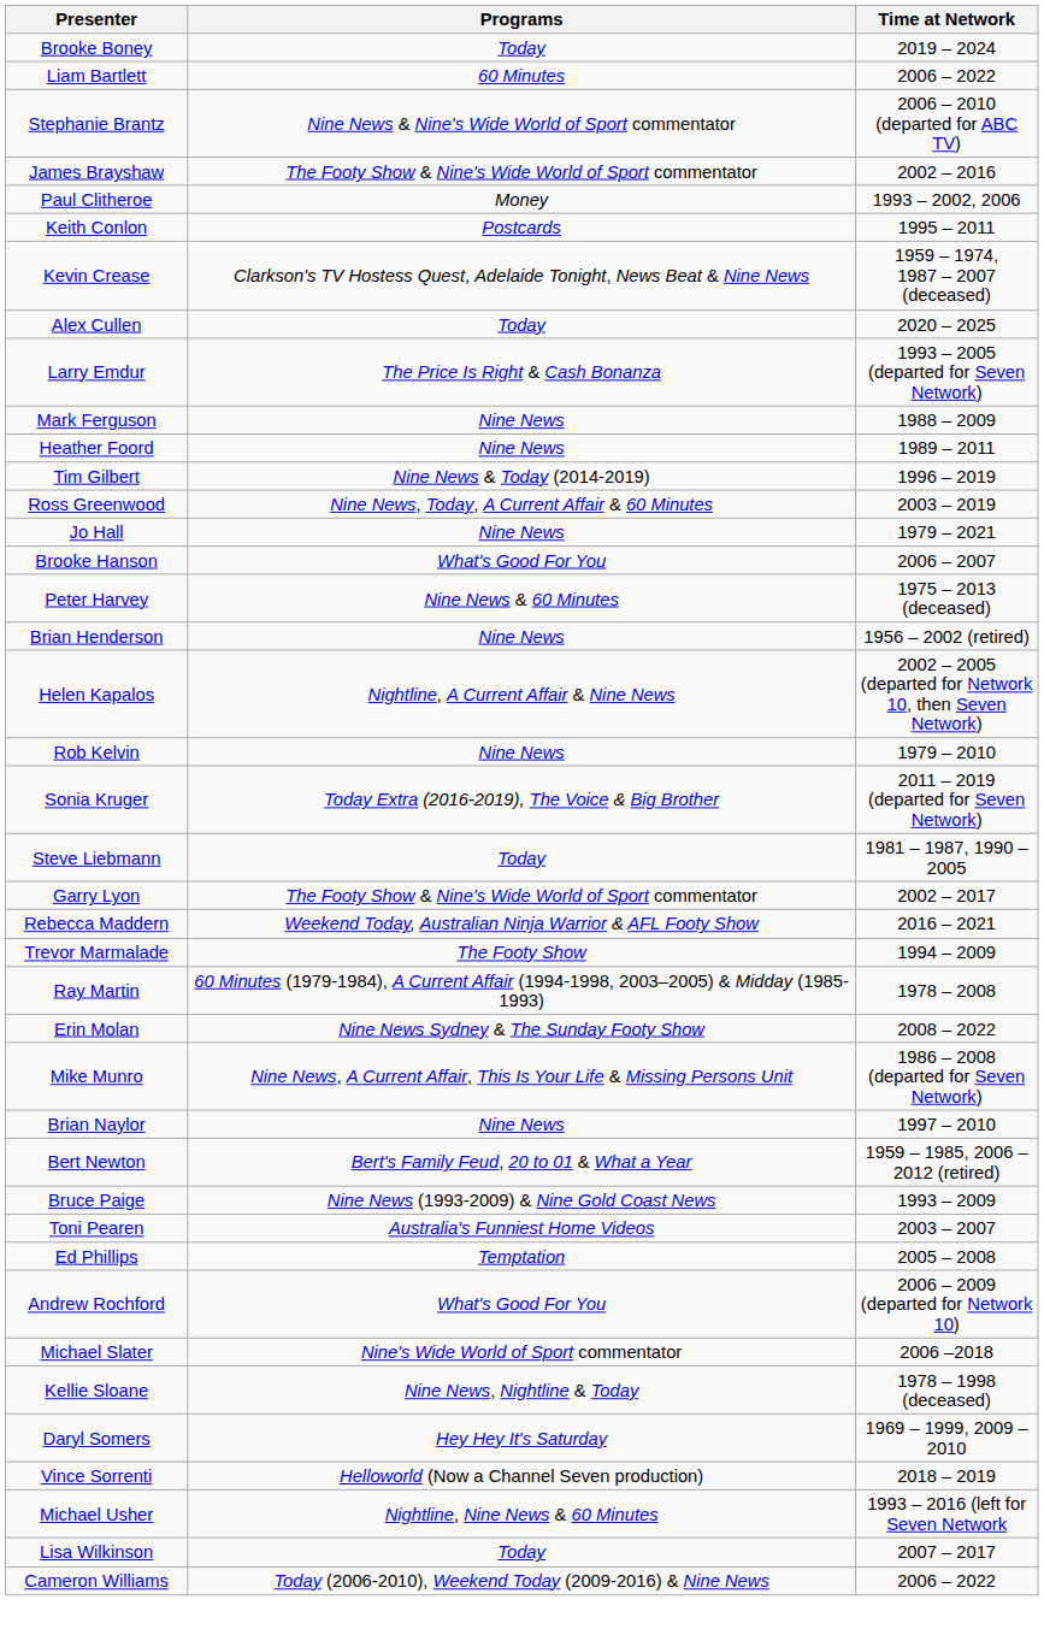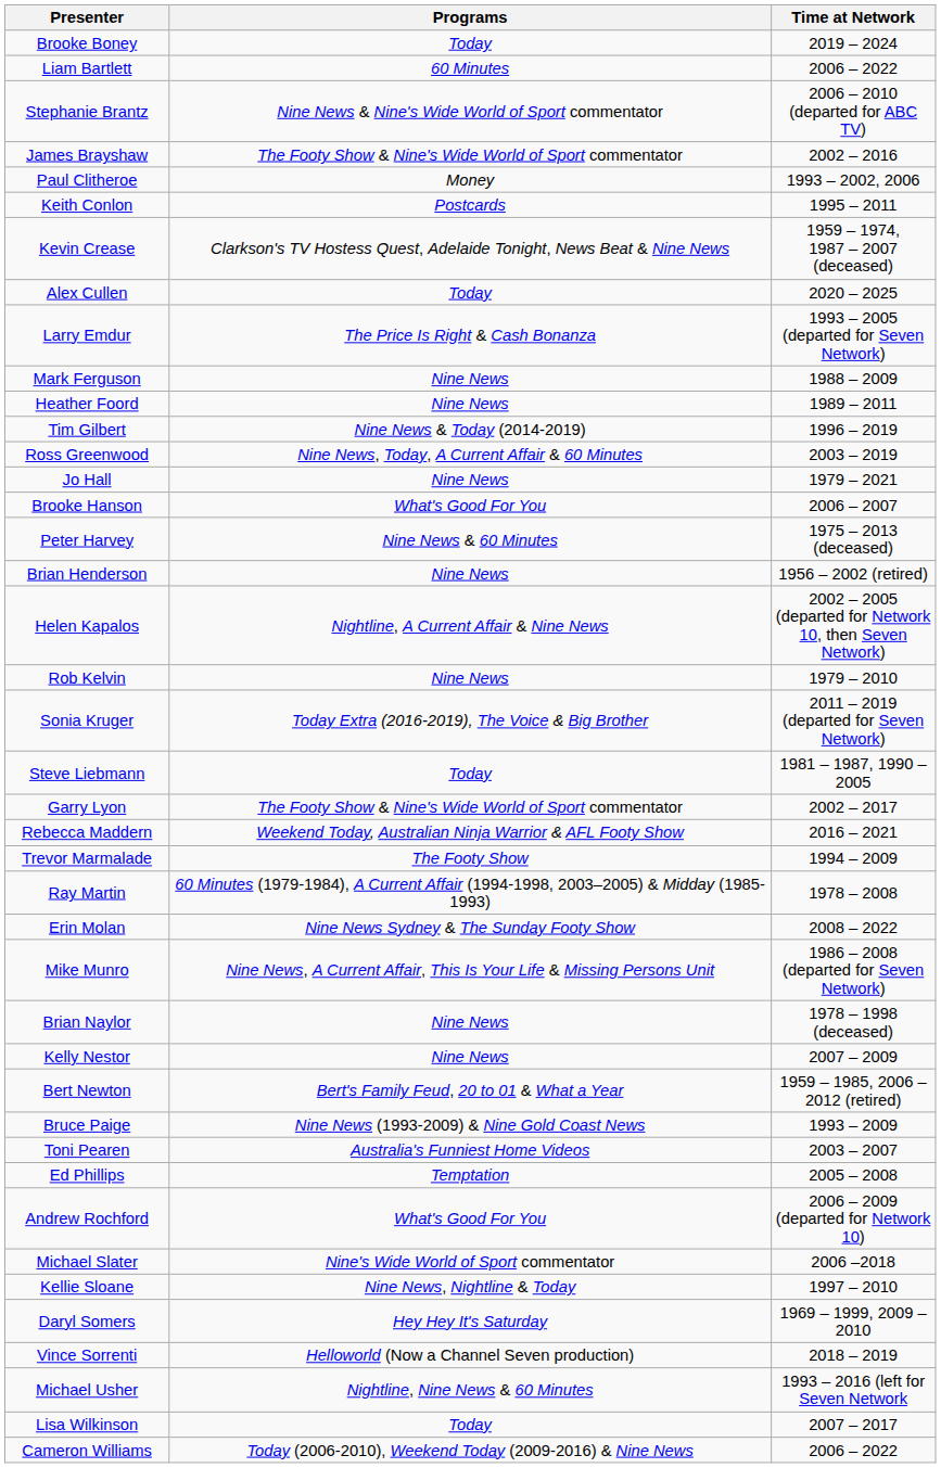Brian Naylor | Time at Network: 1997 – 2010 -> 1978 – 1998 (deceased)
+ row: Kelly Nestor | Nine News | 2007 – 2009
Kellie Sloane | Time at Network: 1978 – 1998 (deceased) -> 1997 – 2010
